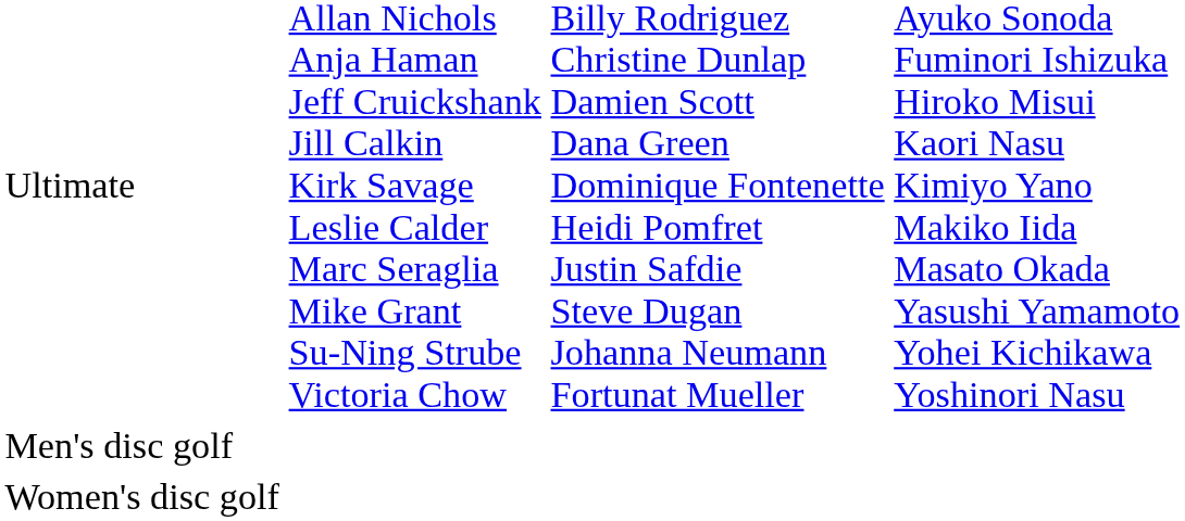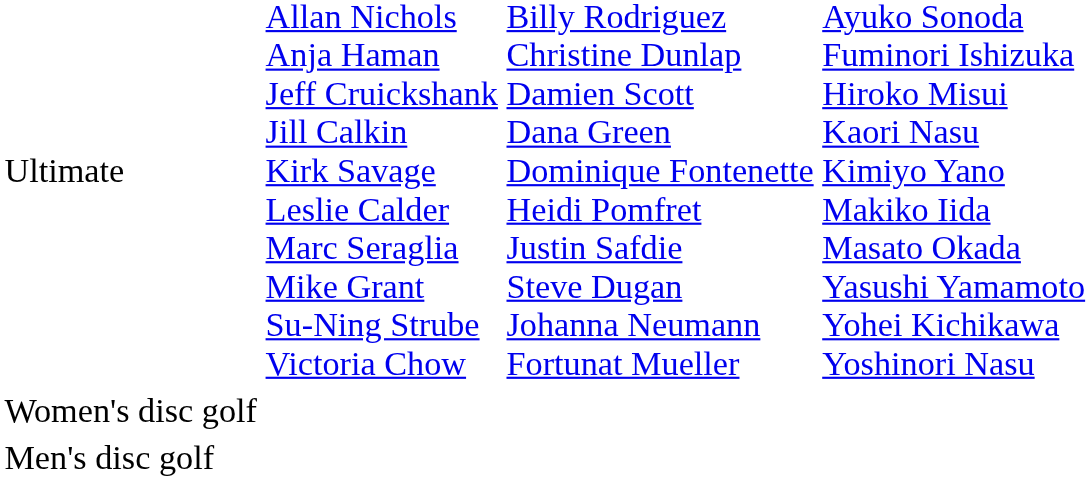rows swapped: Men's disc golf <-> Women's disc golf
